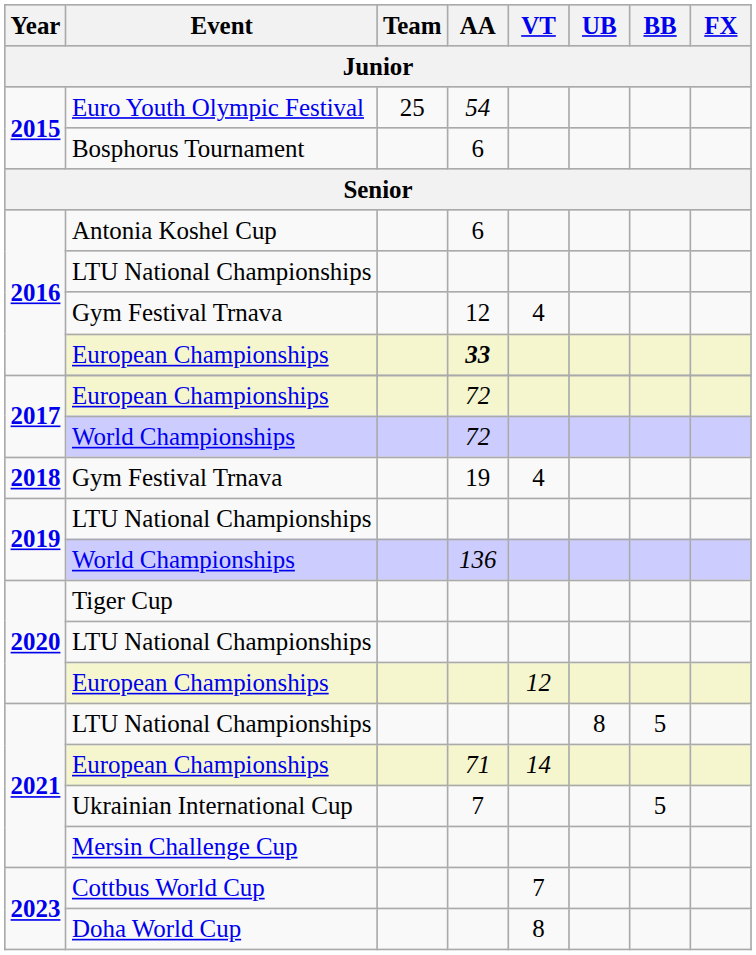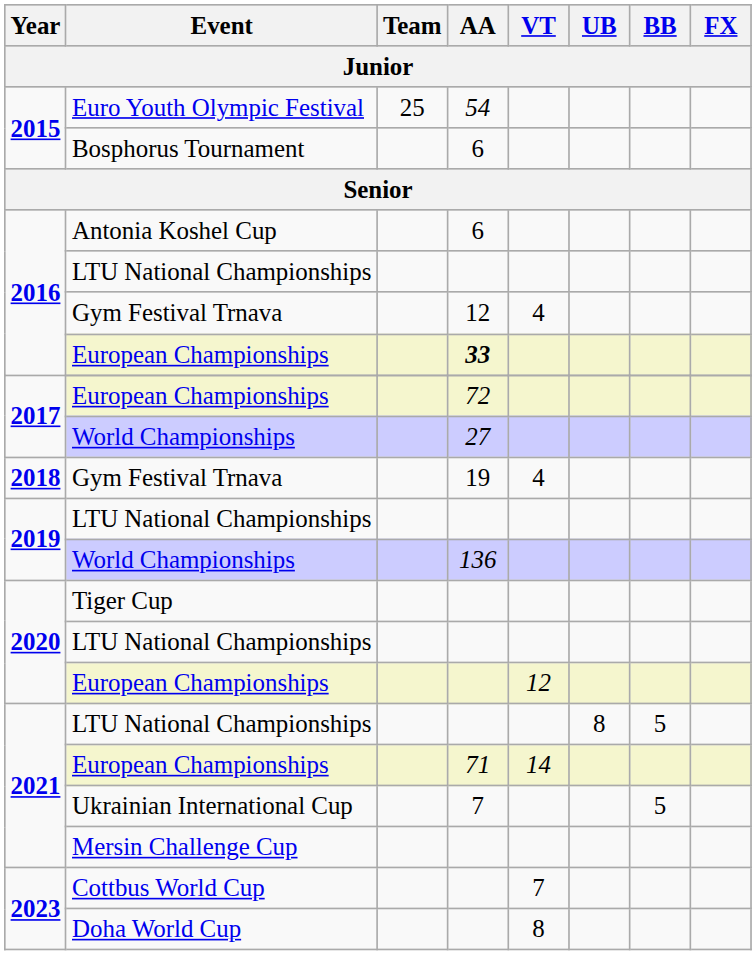2017 / World Championships | AA: 72 -> 27
